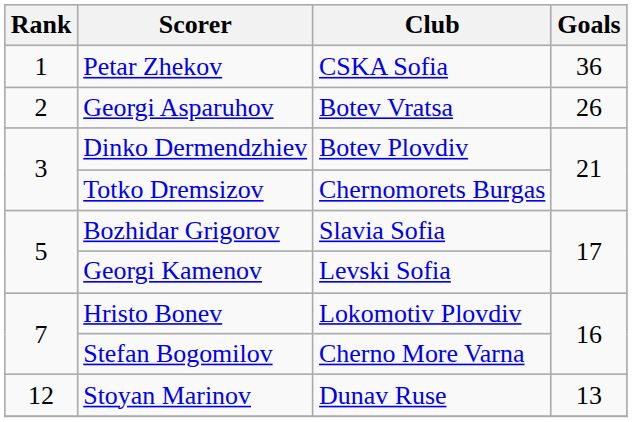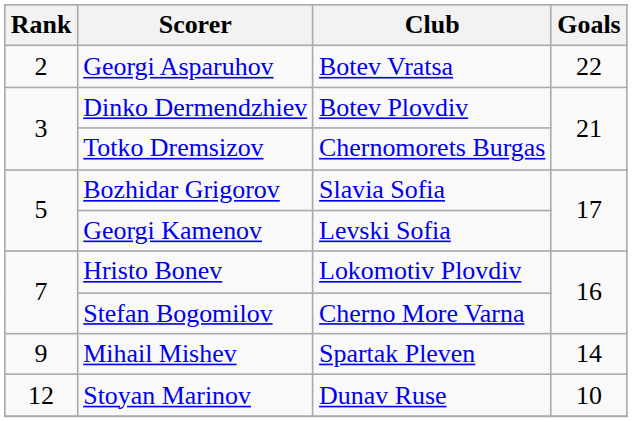- row: 1 | Petar Zhekov | CSKA Sofia | 36
Georgi Asparuhov | Goals: 26 -> 22
+ row: 9 | Mihail Mishev | Spartak Pleven | 14
Stoyan Marinov | Goals: 13 -> 10
